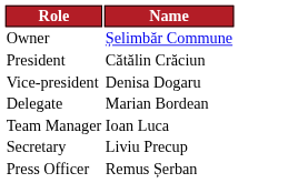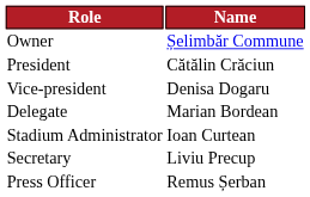- row: Team Manager | Ioan Luca
+ row: Stadium Administrator | Ioan Curtean
